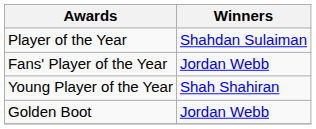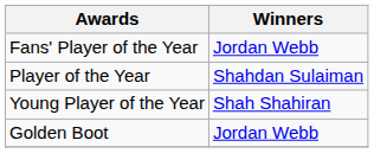rows swapped: Player of the Year <-> Fans' Player of the Year
